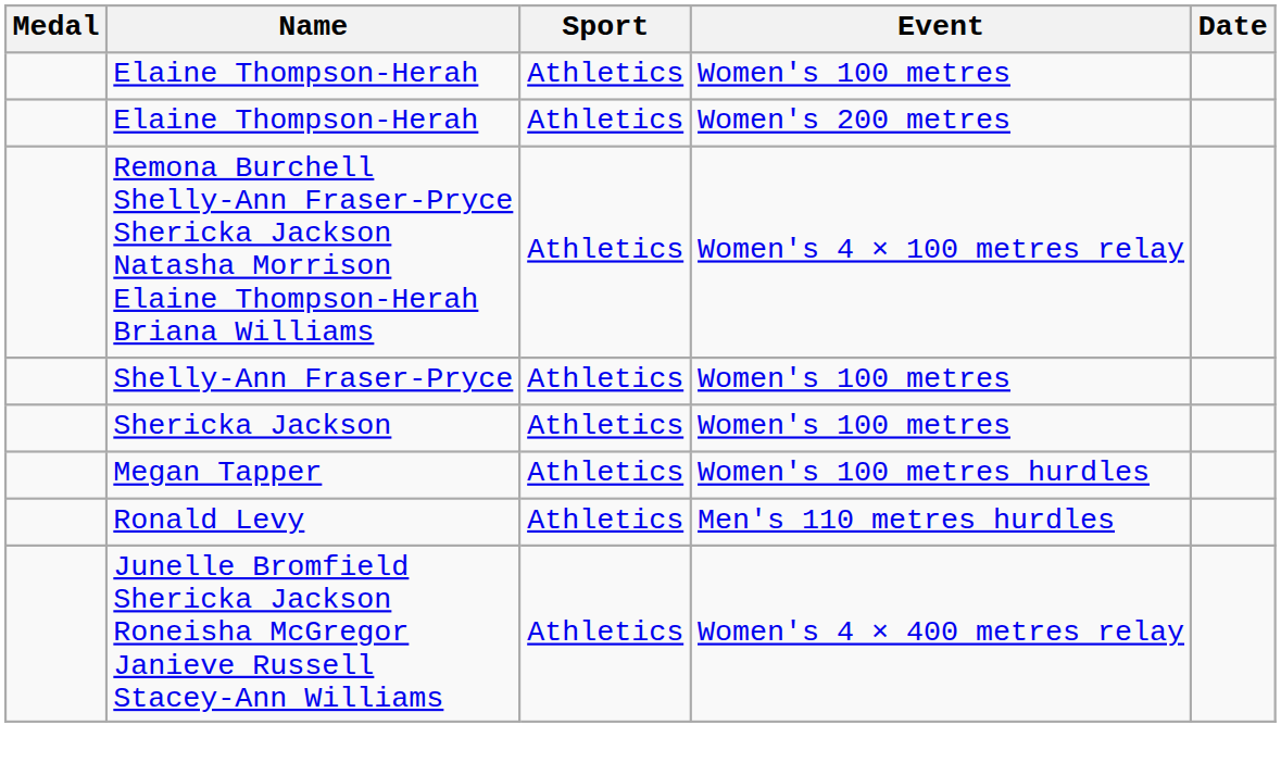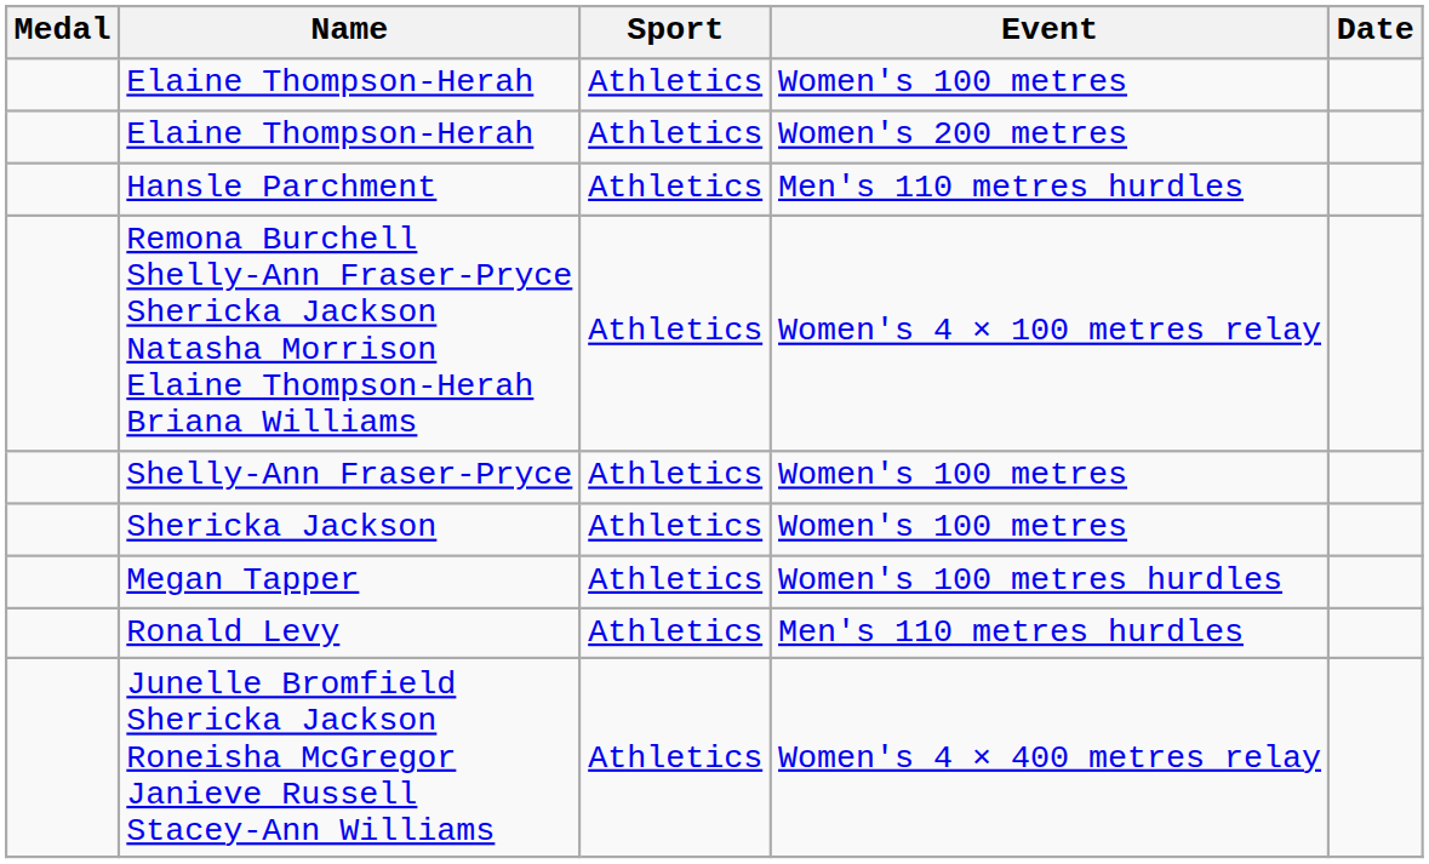+ row: Hansle Parchment | Athletics | Men's 110 metres hurdles
